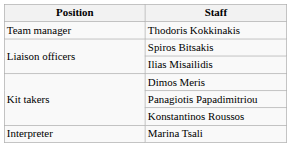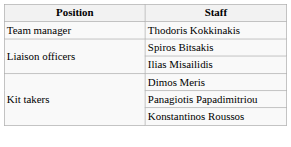- row: Interpreter | Marina Tsali
